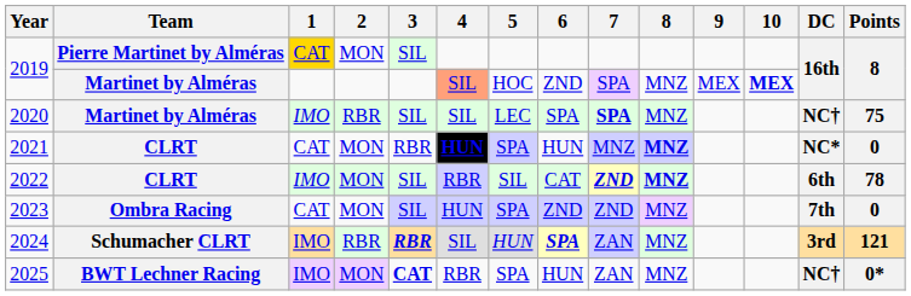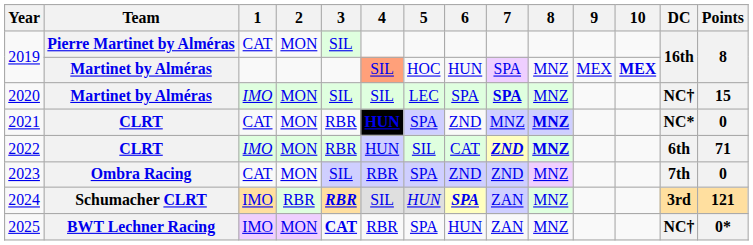2019 / Pierre Martinet by Alméras | 1: gold background -> no background
2019 / Martinet by Alméras | 6: ZND -> HUN
2020 | 2: RBR -> MON
2020 | Points: 75 -> 15
2021 | 6: HUN -> ZND
2022 | 3: SIL -> RBR
2022 | 4: RBR -> HUN
2022 | Points: 78 -> 71
2023 | 4: HUN -> RBR
